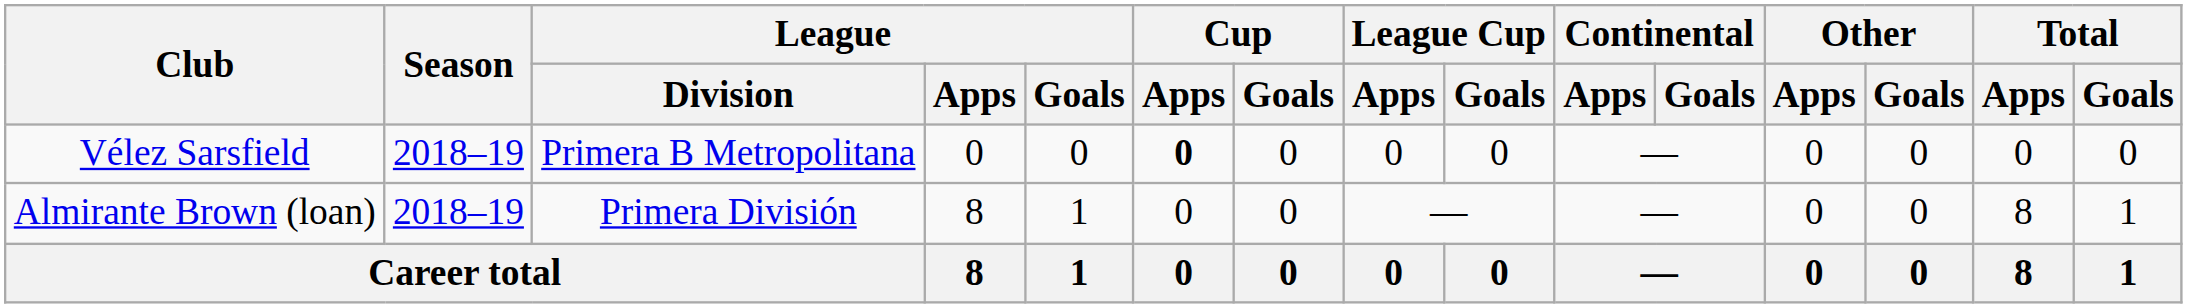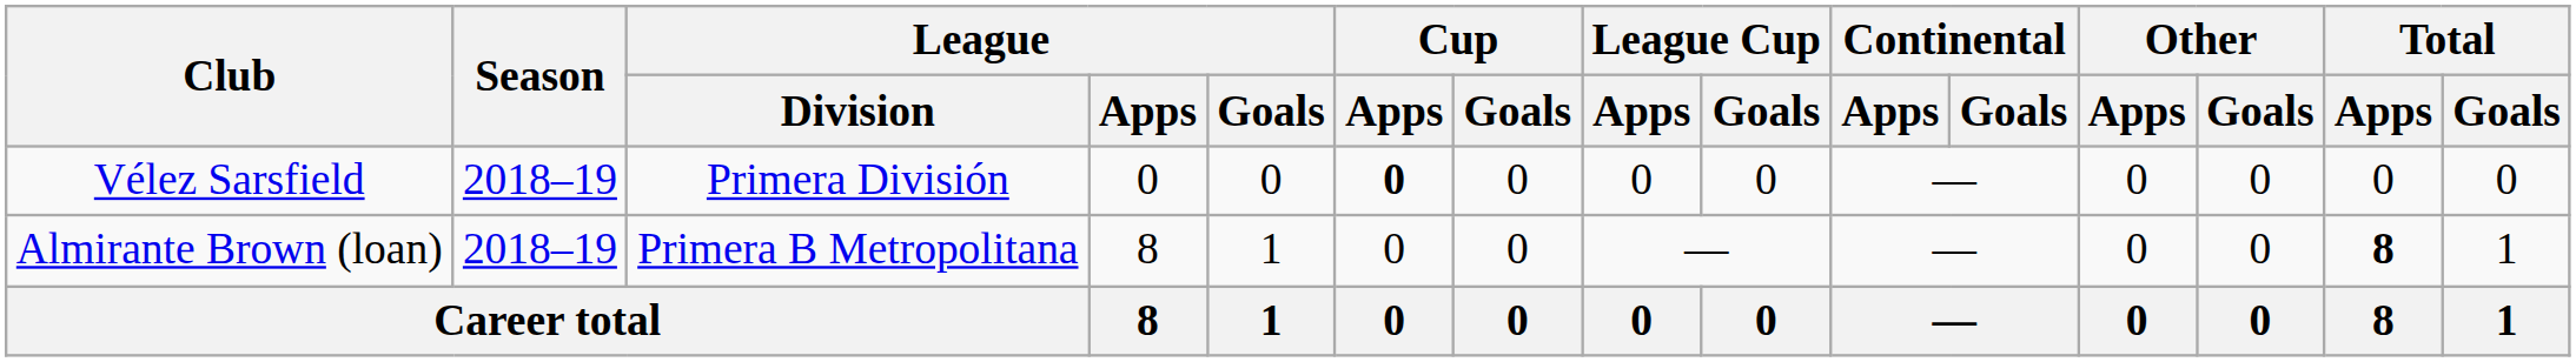Vélez Sarsfield | League / Division: Primera B Metropolitana -> Primera División
Almirante Brown (loan) | League / Division: Primera División -> Primera B Metropolitana
Almirante Brown (loan) | Total / Apps: normal -> bold
